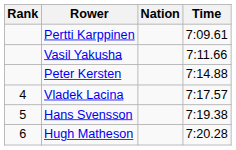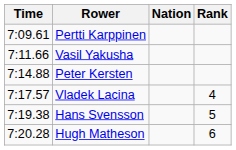columns swapped: Rank <-> Time
